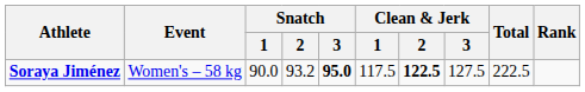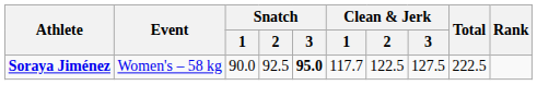Soraya Jiménez | Snatch / 2: 93.2 -> 92.5
Soraya Jiménez | Clean & Jerk / 1: 117.5 -> 117.7
Soraya Jiménez | Clean & Jerk / 2: bold -> normal
